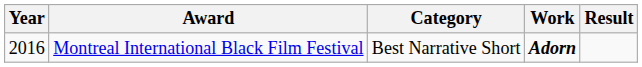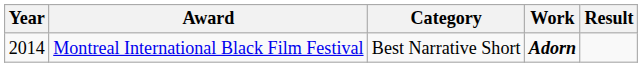Montreal International Black Film Festival | Year: 2016 -> 2014
